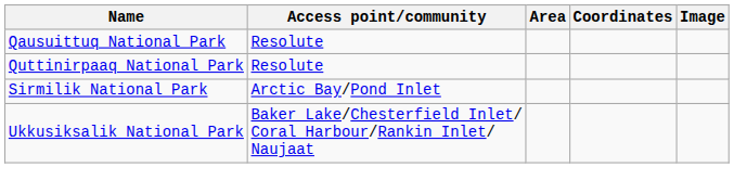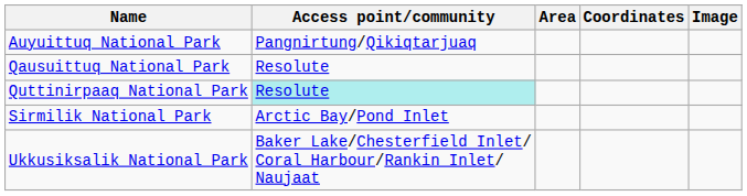+ row: Auyuittuq National Park | Pangnirtung/Qikiqtarjuaq
Quttinirpaaq National Park | Access point/community: no background -> paleturquoise background
